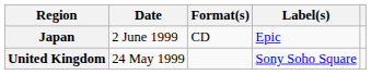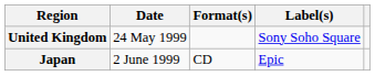rows swapped: United Kingdom <-> Japan
